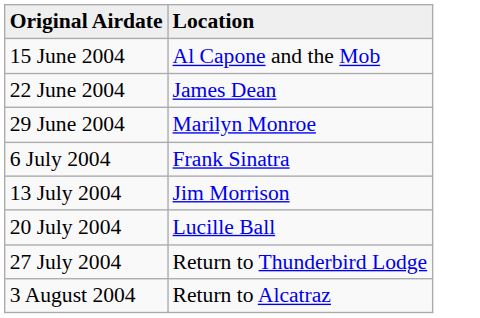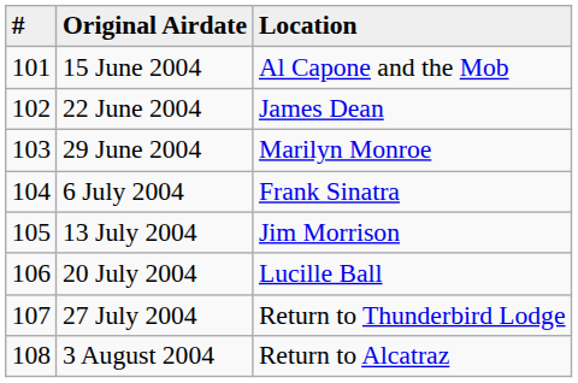+ column: # | 101 | 102 | 103 | 104 | 105 | 106 | 107 | 108
